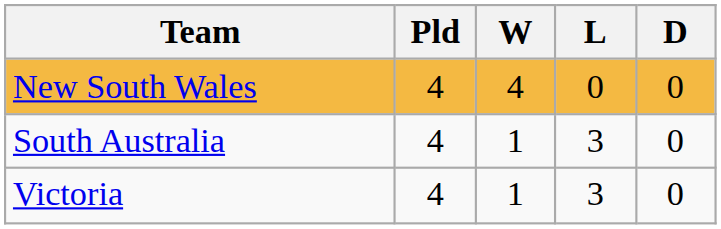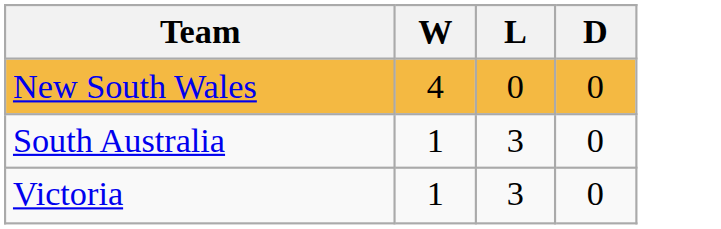- column: Pld | 4 | 4 | 4
